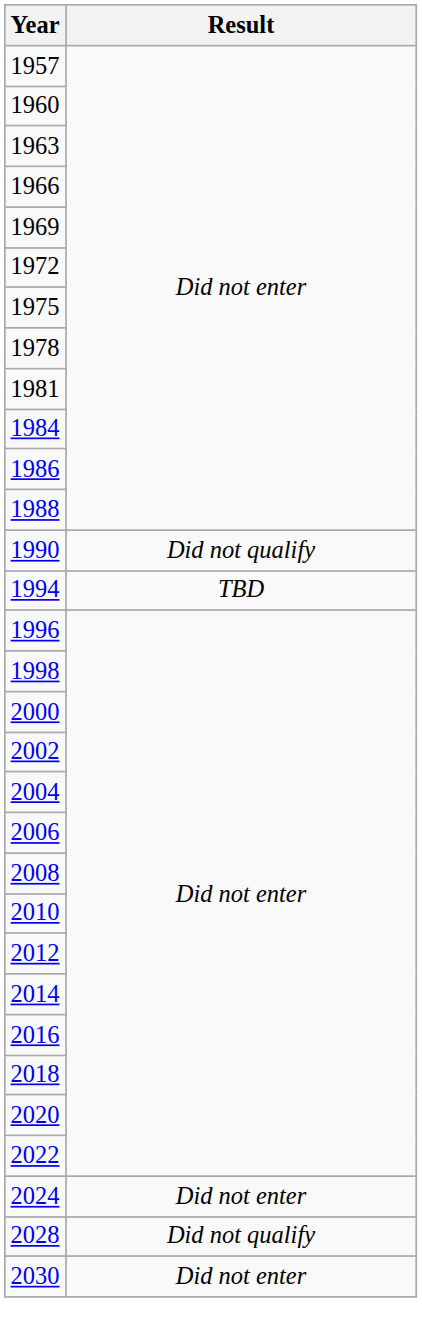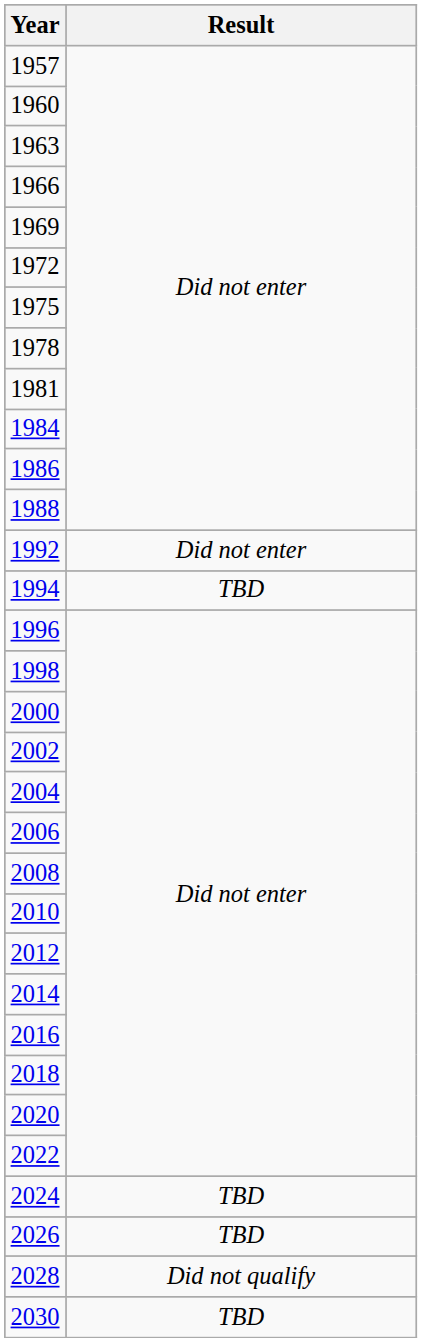- row: 1990 | Did not qualify
+ row: 1992 | Did not enter
2024 | Result: Did not enter -> TBD
+ row: 2026 | TBD
2030 | Result: Did not enter -> TBD
